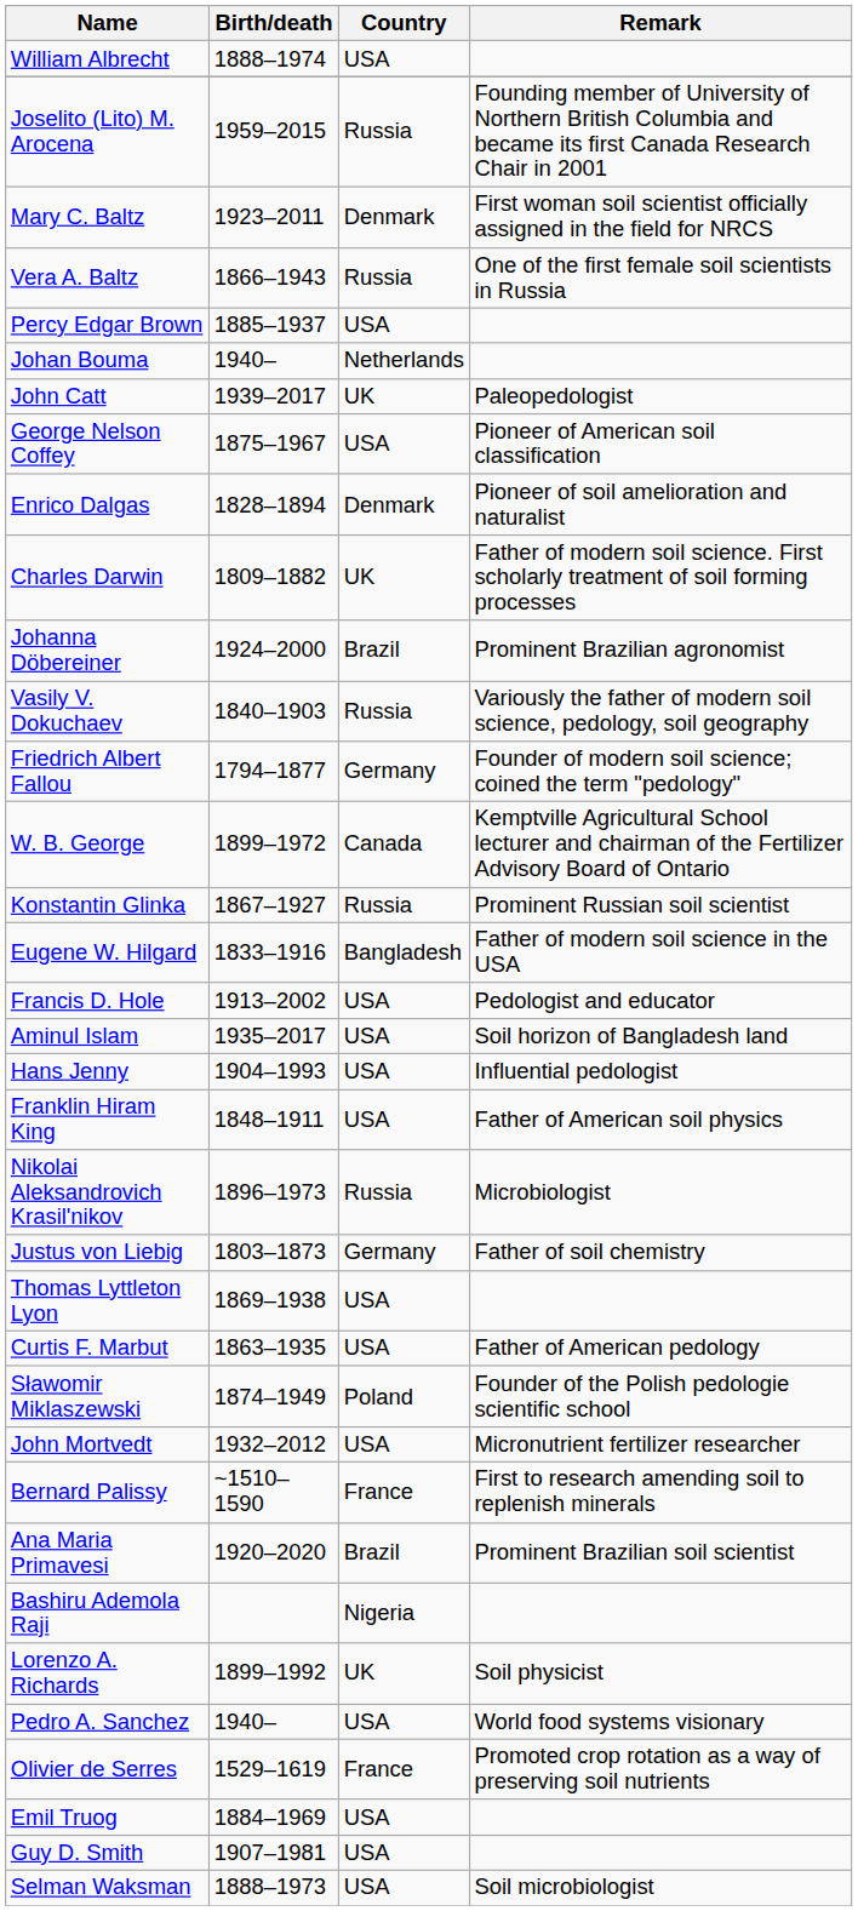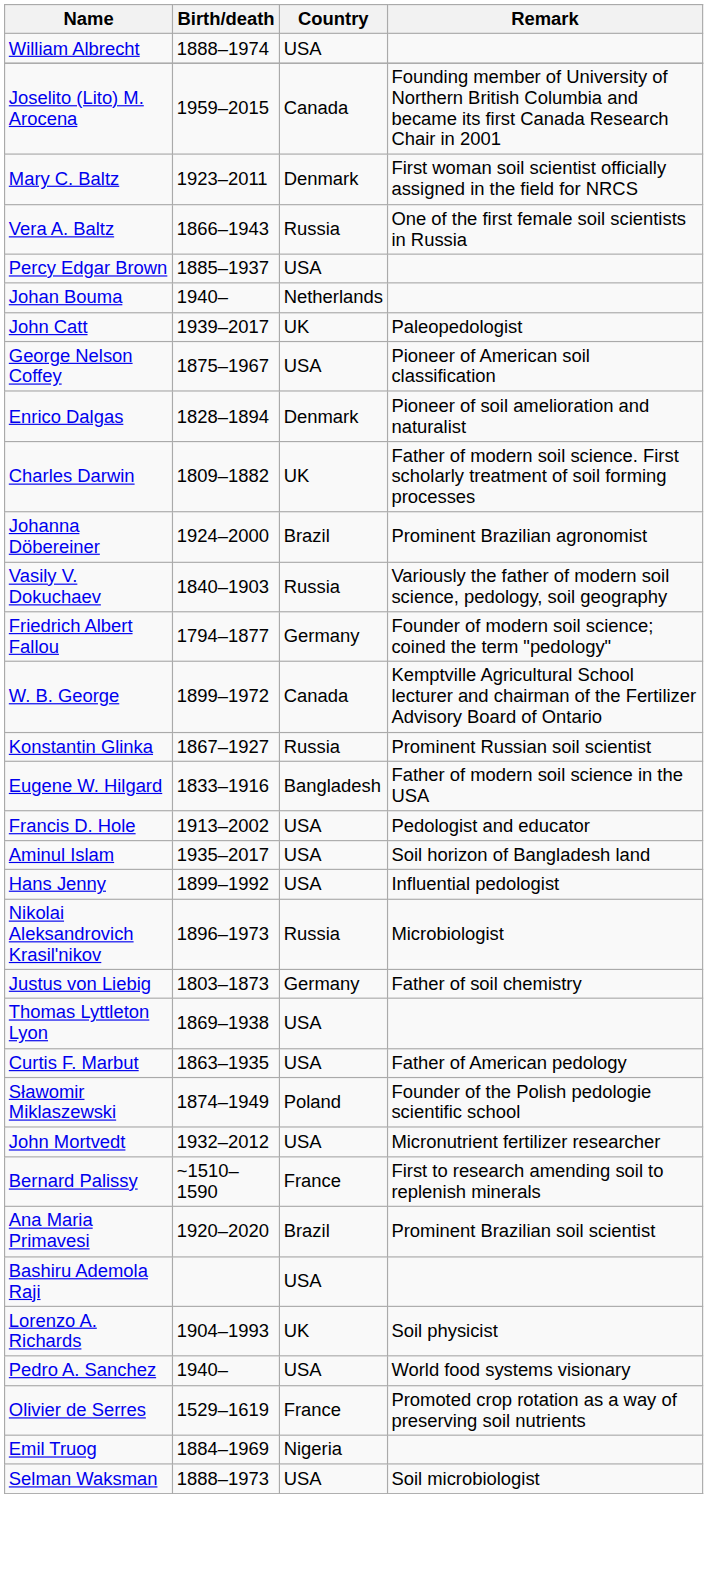Joselito (Lito) M. Arocena | Country: Russia -> Canada
Hans Jenny | Birth/death: 1904–1993 -> 1899–1992
- row: Franklin Hiram King | 1848–1911 | USA | Father of American soil physics
Bashiru Ademola Raji | Country: Nigeria -> USA
Lorenzo A. Richards | Birth/death: 1899–1992 -> 1904–1993
Emil Truog | Country: USA -> Nigeria
- row: Guy D. Smith | 1907–1981 | USA
